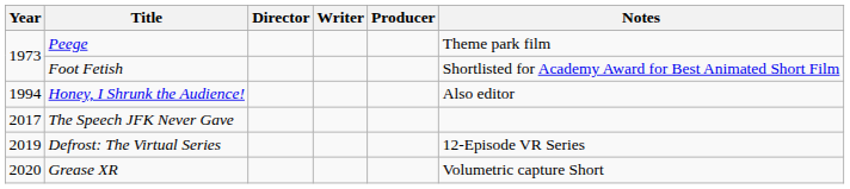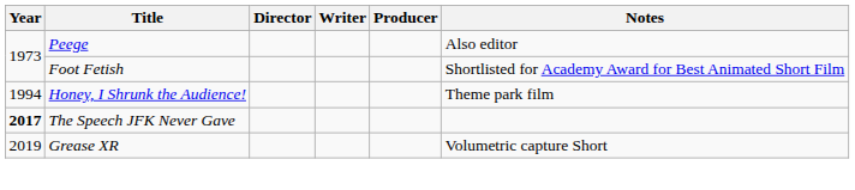Peege | Notes: Theme park film -> Also editor
Honey, I Shrunk the Audience! | Notes: Also editor -> Theme park film
The Speech JFK Never Gave | Year: normal -> bold
- row: 2019 | Defrost: The Virtual Series | 12-Episode VR Series
Grease XR | Year: 2020 -> 2019
